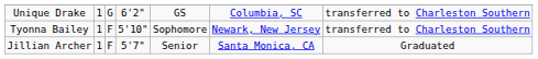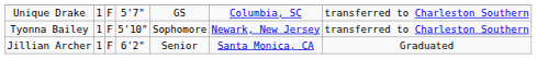Unique Drake | column 3: G -> F
Unique Drake | column 4: 6'2" -> 5'7"
Jillian Archer | column 4: 5'7" -> 6'2"
